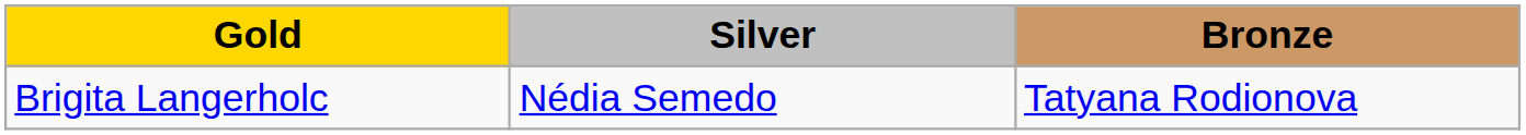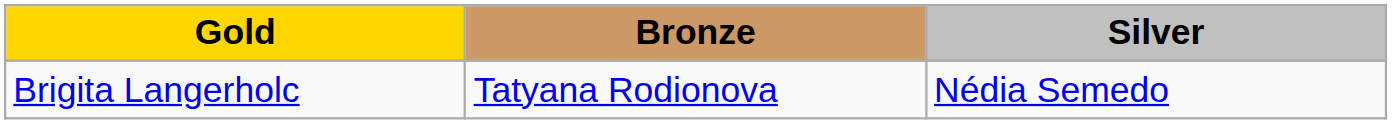columns swapped: Silver <-> Bronze
